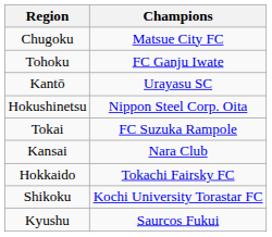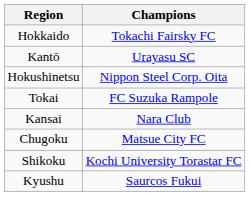rows swapped: Hokkaido <-> Chugoku
- row: Tohoku | FC Ganju Iwate
